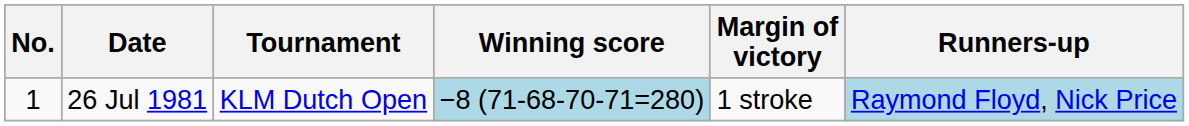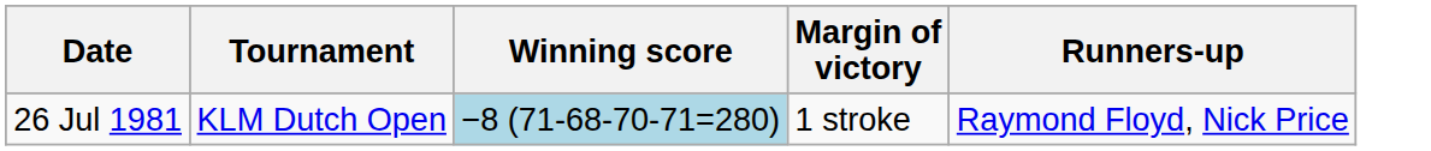- column: No. | 1
26 Jul 1981 | Runners-up: lightblue background -> no background
